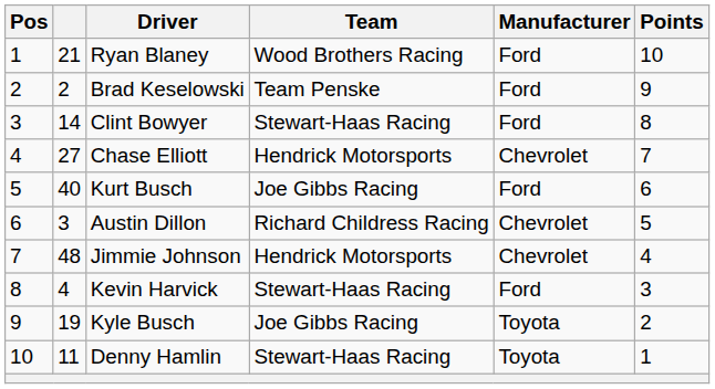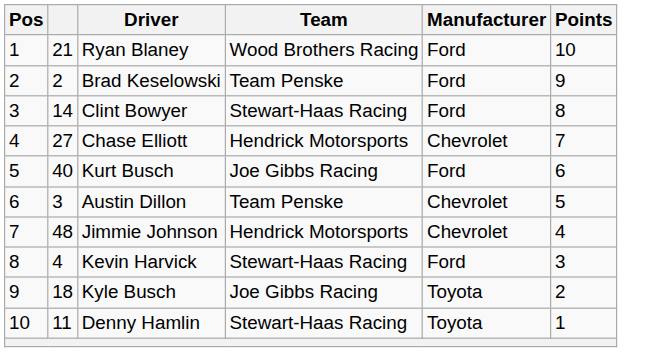Austin Dillon | Team: Richard Childress Racing -> Team Penske
Kyle Busch | column 2: 19 -> 18
